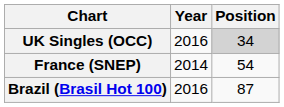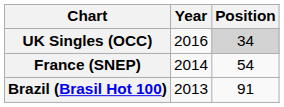Brazil (Brasil Hot 100) | Year: 2016 -> 2013
Brazil (Brasil Hot 100) | Position: 87 -> 91
